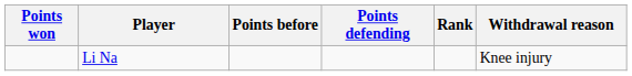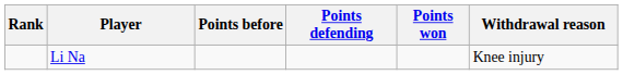columns swapped: Rank <-> Points won
